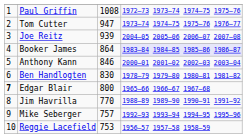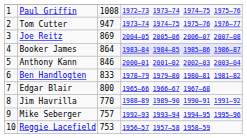Joe Reitz | column 3: 939 -> 869
Ben Handlogten | column 3: 830 -> 833
Edgar Blair | column 1: bold -> normal
